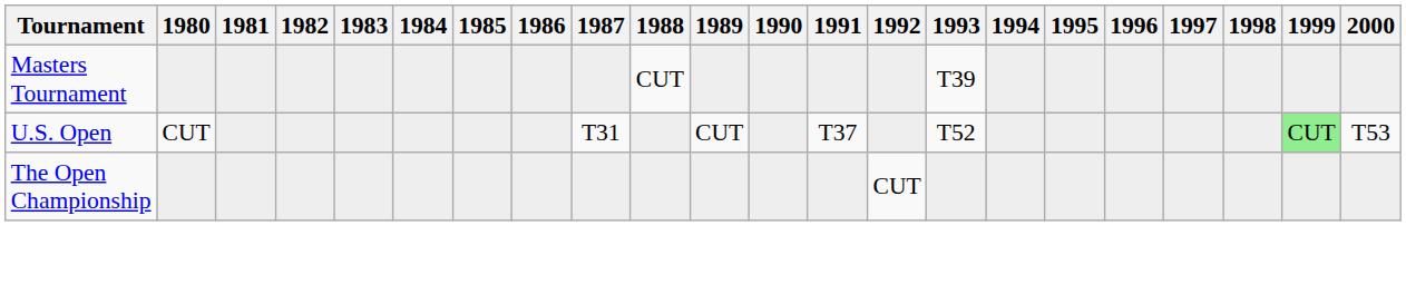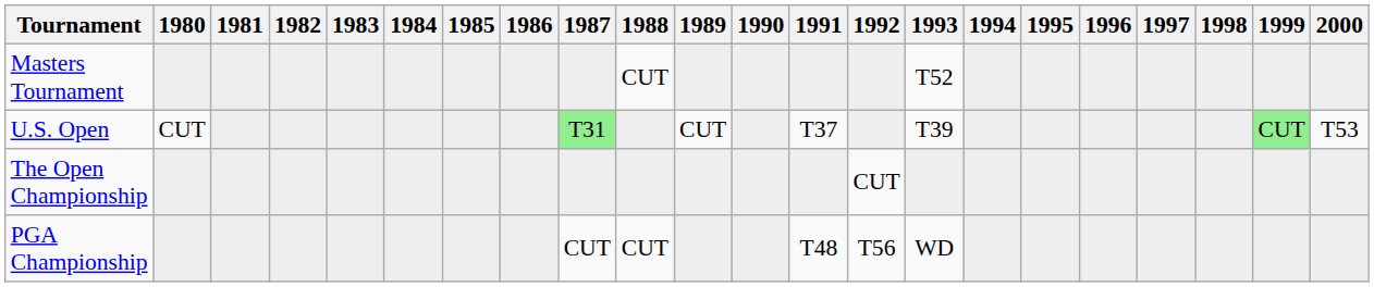Masters Tournament | 1993: T39 -> T52
U.S. Open | 1987: no background -> lightgreen background
U.S. Open | 1993: T52 -> T39
+ row: PGA Championship | CUT | CUT | T48 | T56 | WD
